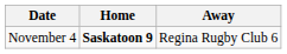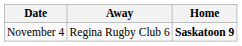columns swapped: Away <-> Home
